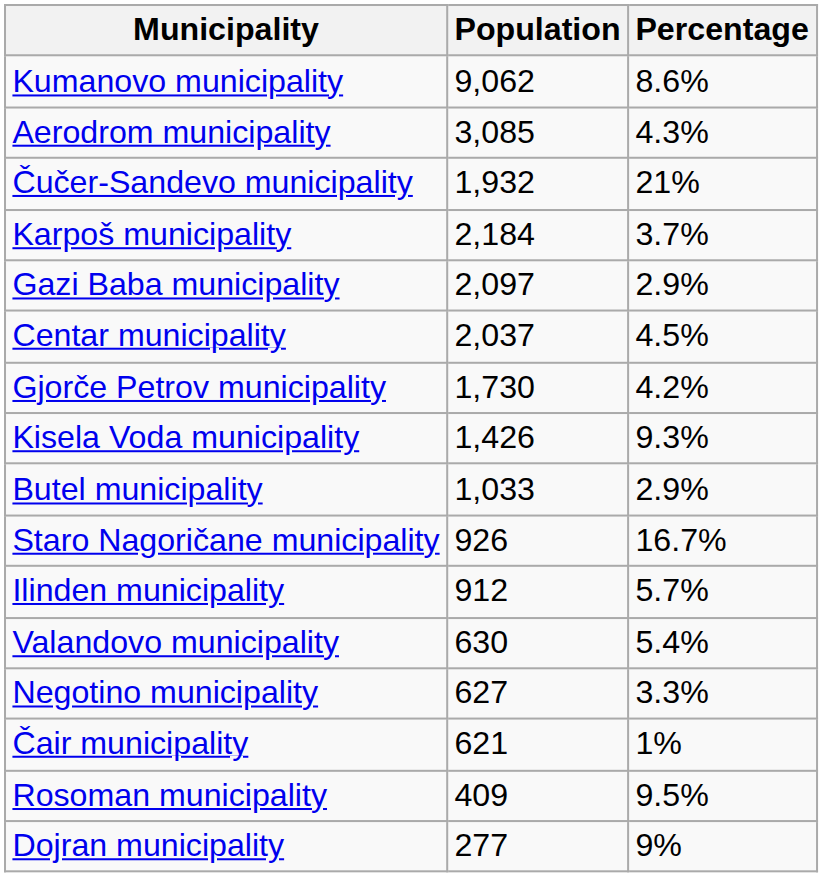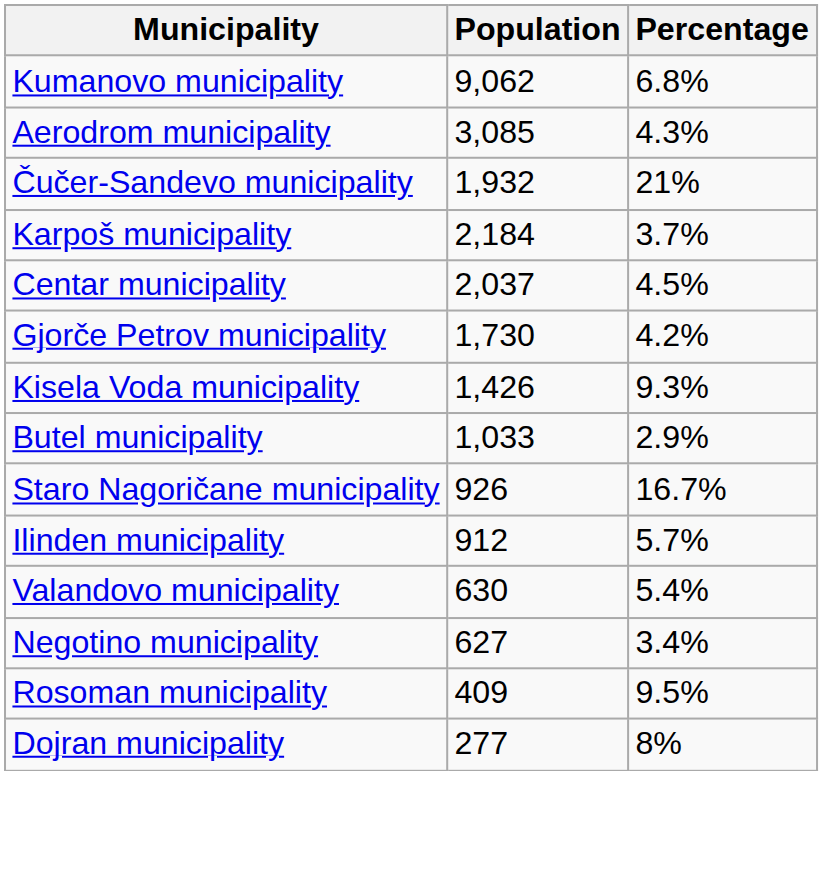Kumanovo municipality | Percentage: 8.6% -> 6.8%
- row: Gazi Baba municipality | 2,097 | 2.9%
Negotino municipality | Percentage: 3.3% -> 3.4%
- row: Čair municipality | 621 | 1%
Dojran municipality | Percentage: 9% -> 8%
